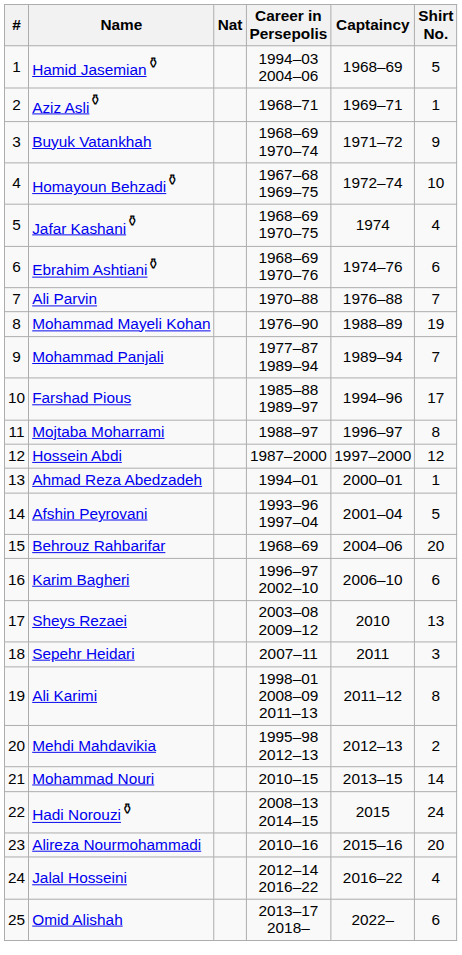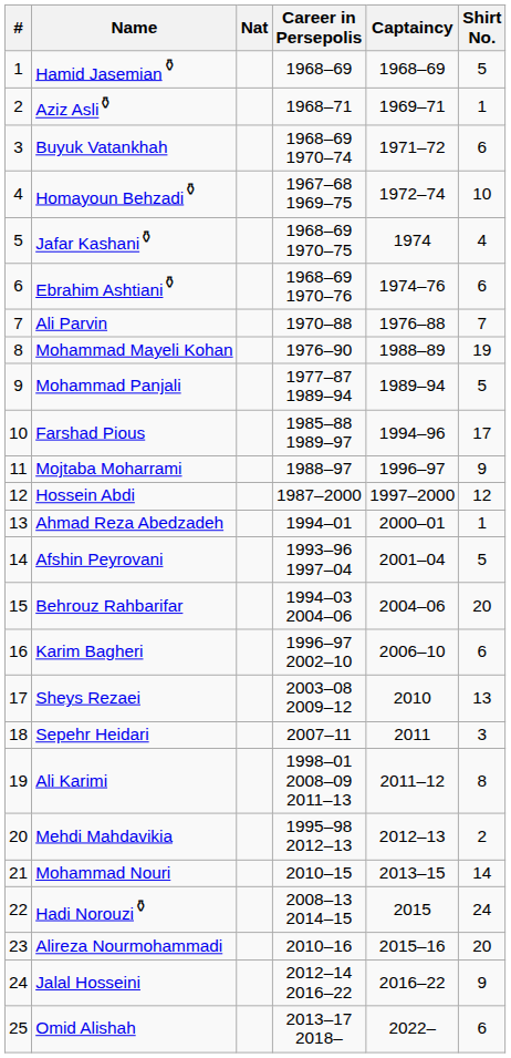Hamid Jasemian⚱ | Career in Persepolis: 1994–03 2004–06 -> 1968–69
Buyuk Vatankhah | Shirt No.: 9 -> 6
Mohammad Panjali | Shirt No.: 7 -> 5
Mojtaba Moharrami | Shirt No.: 8 -> 9
Behrouz Rahbarifar | Career in Persepolis: 1968–69 -> 1994–03 2004–06
Jalal Hosseini | Shirt No.: 4 -> 9
